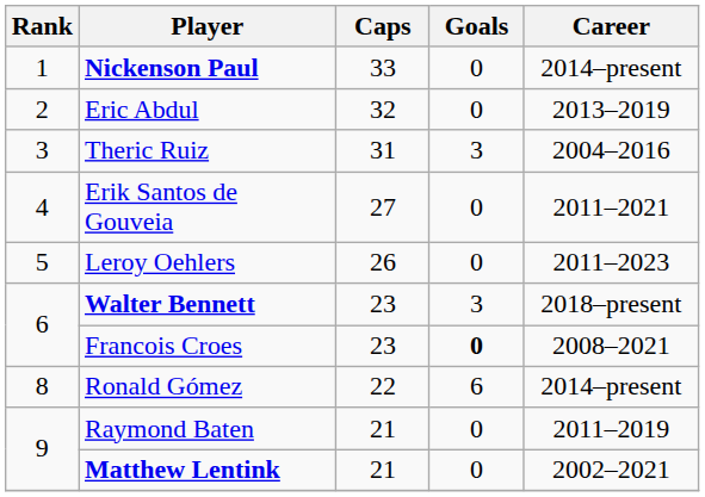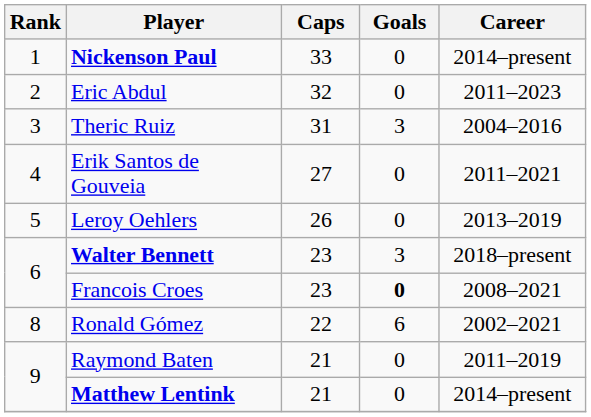Eric Abdul | Career: 2013–2019 -> 2011–2023
Leroy Oehlers | Career: 2011–2023 -> 2013–2019
Ronald Gómez | Career: 2014–present -> 2002–2021
Matthew Lentink | Career: 2002–2021 -> 2014–present
